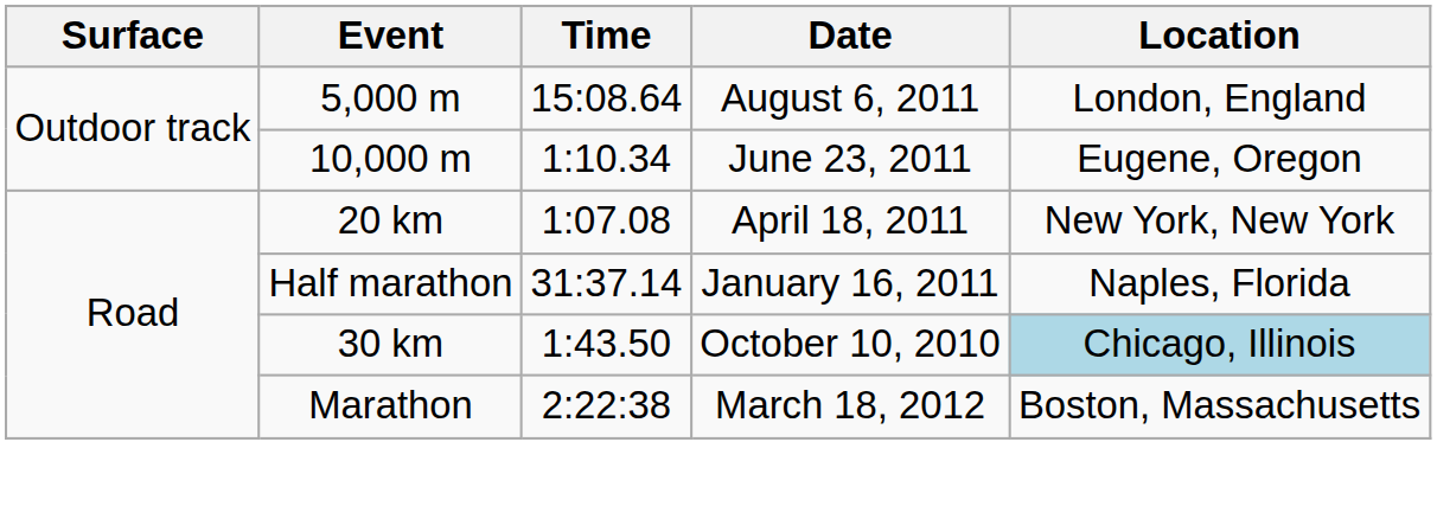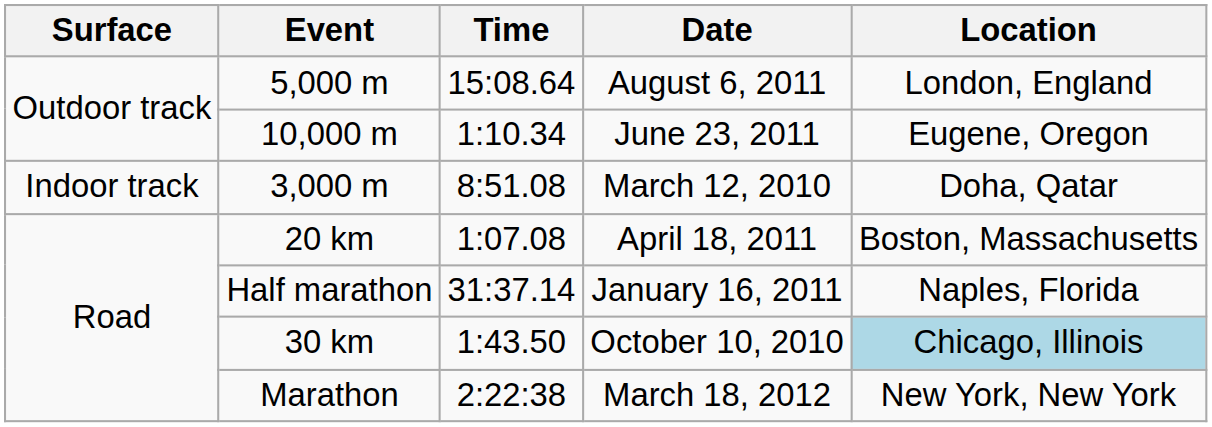+ row: Indoor track | 3,000 m | 8:51.08 | March 12, 2010 | Doha, Qatar
20 km | Location: New York, New York -> Boston, Massachusetts
Marathon | Location: Boston, Massachusetts -> New York, New York
